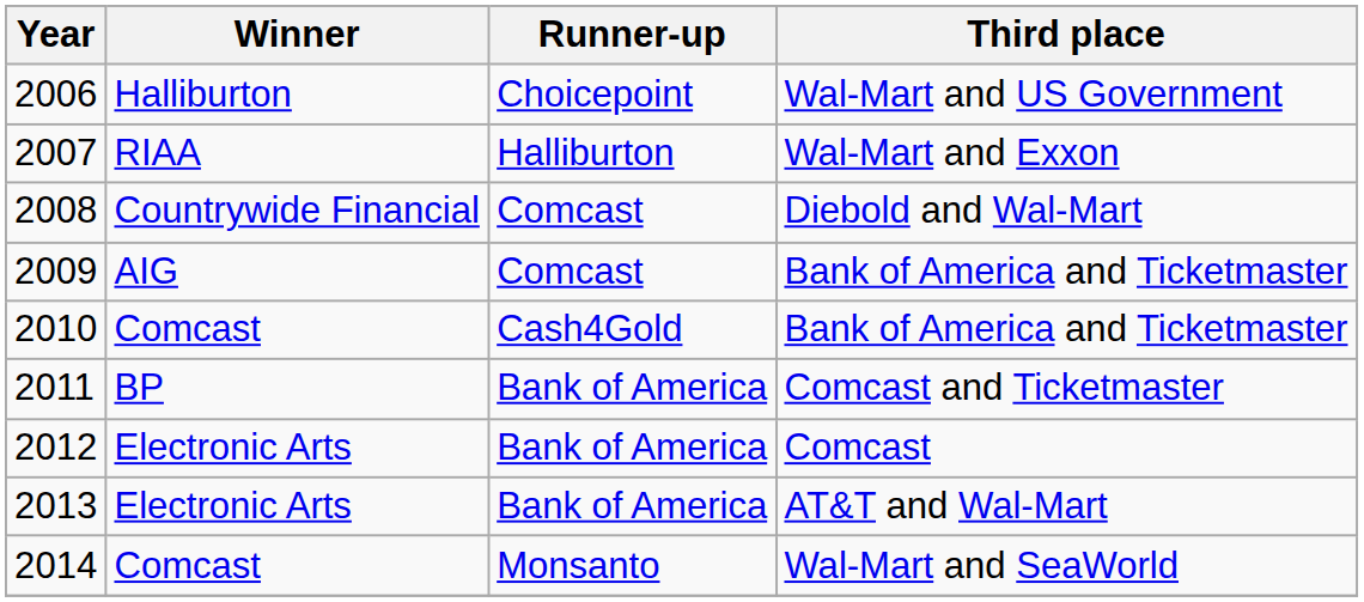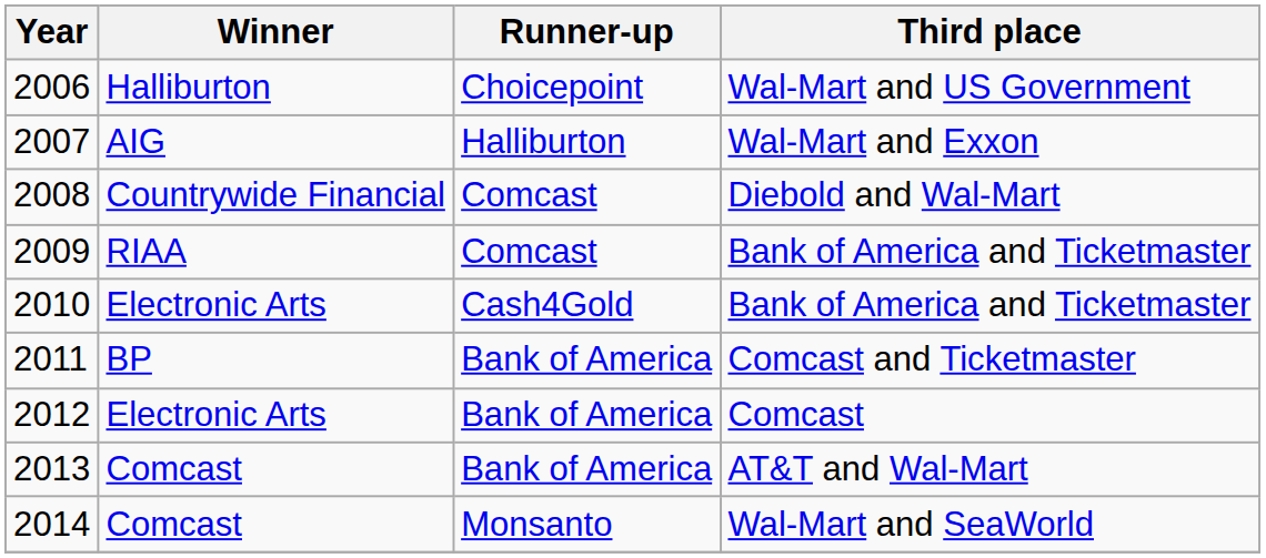2007 | Winner: RIAA -> AIG
2009 | Winner: AIG -> RIAA
2010 | Winner: Comcast -> Electronic Arts
2013 | Winner: Electronic Arts -> Comcast
